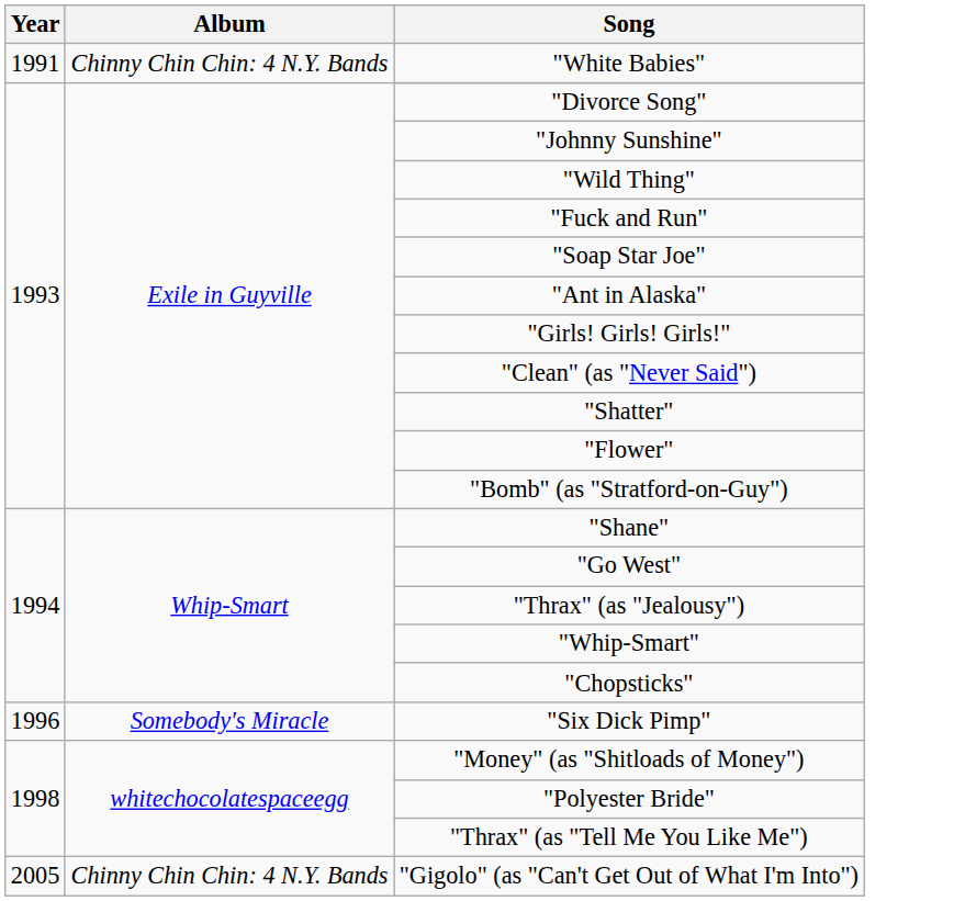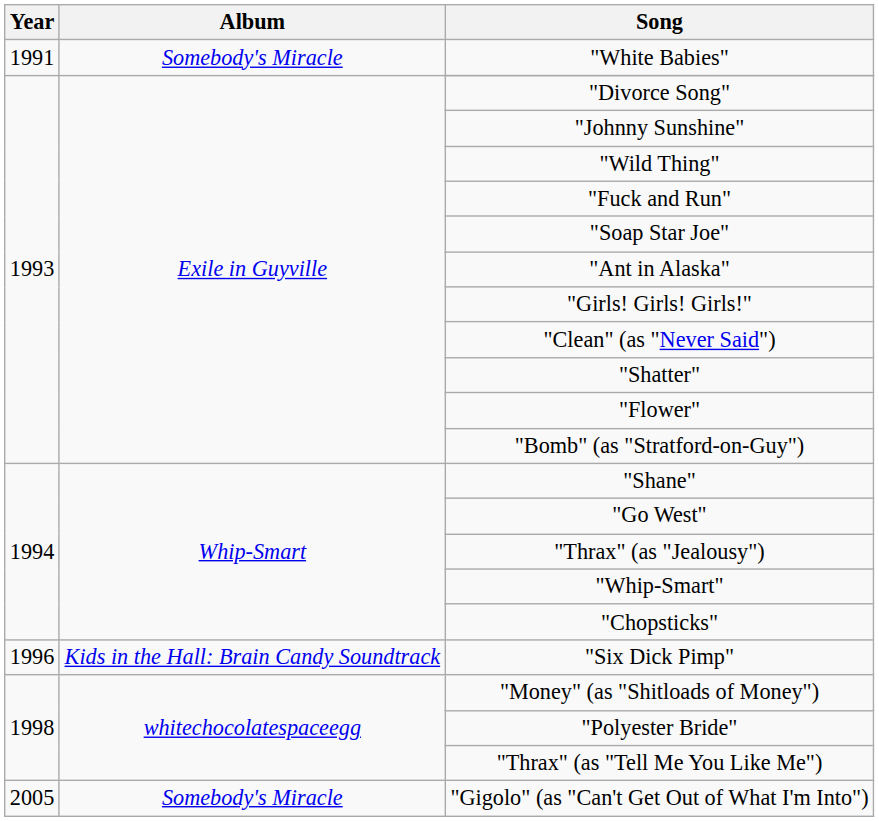"White Babies" | Album: Chinny Chin Chin: 4 N.Y. Bands -> Somebody's Miracle
"Six Dick Pimp" | Album: Somebody's Miracle -> Kids in the Hall: Brain Candy Soundtrack
"Gigolo" (as "Can't Get Out of What I'm Into") | Album: Chinny Chin Chin: 4 N.Y. Bands -> Somebody's Miracle
